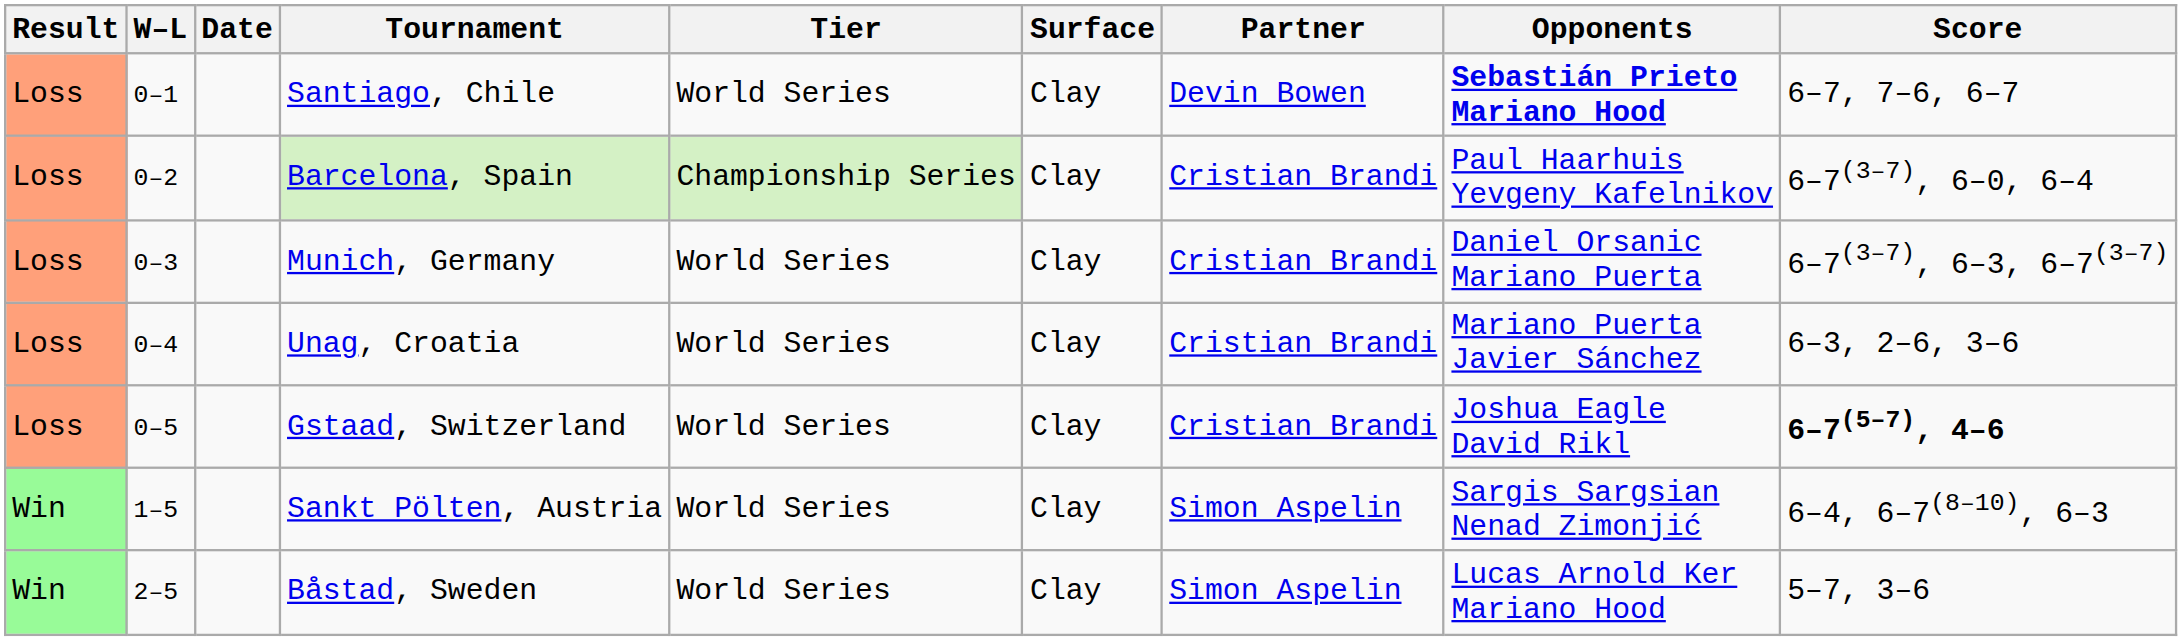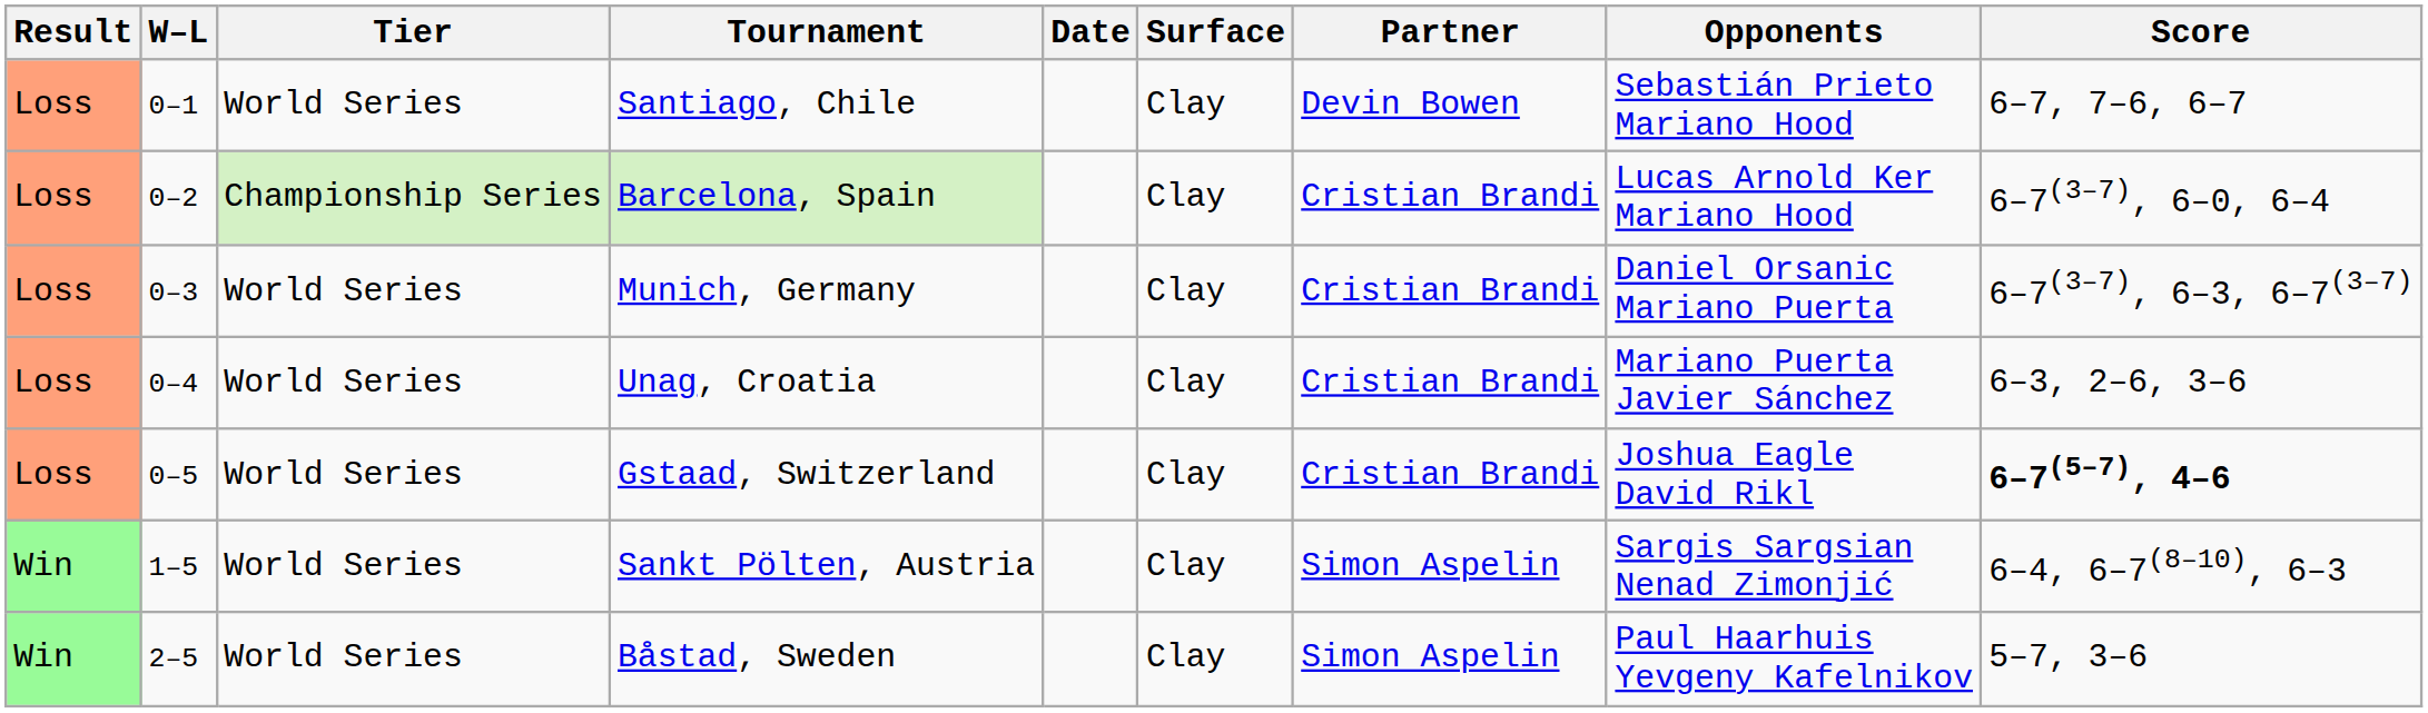columns swapped: Date <-> Tier
Santiago, Chile | Opponents: bold -> normal
Barcelona, Spain | Opponents: Paul Haarhuis Yevgeny Kafelnikov -> Lucas Arnold Ker Mariano Hood
Båstad, Sweden | Opponents: Lucas Arnold Ker Mariano Hood -> Paul Haarhuis Yevgeny Kafelnikov
